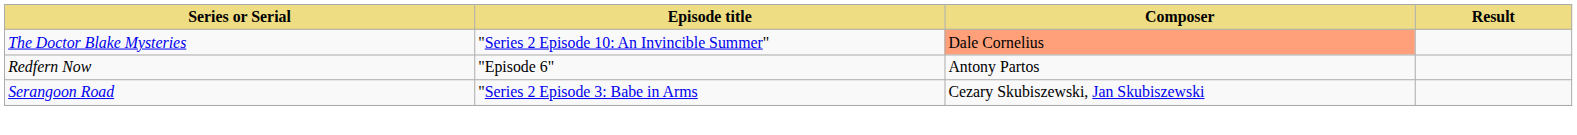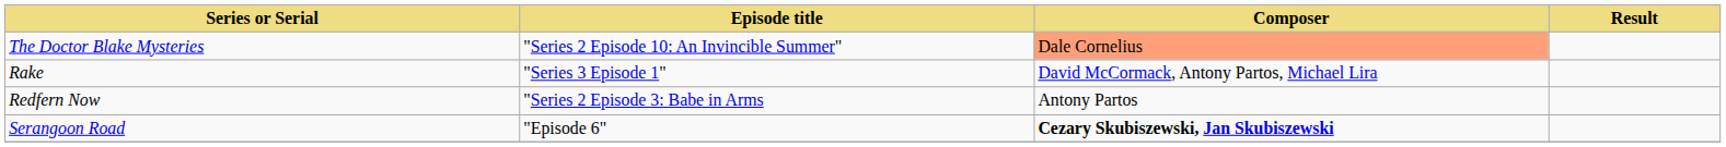+ row: Rake | "Series 3 Episode 1" | David McCormack, Antony Partos, Michael Lira
Redfern Now | Episode title: "Episode 6" -> "Series 2 Episode 3: Babe in Arms
Serangoon Road | Episode title: "Series 2 Episode 3: Babe in Arms -> "Episode 6"
Serangoon Road | Composer: normal -> bold
